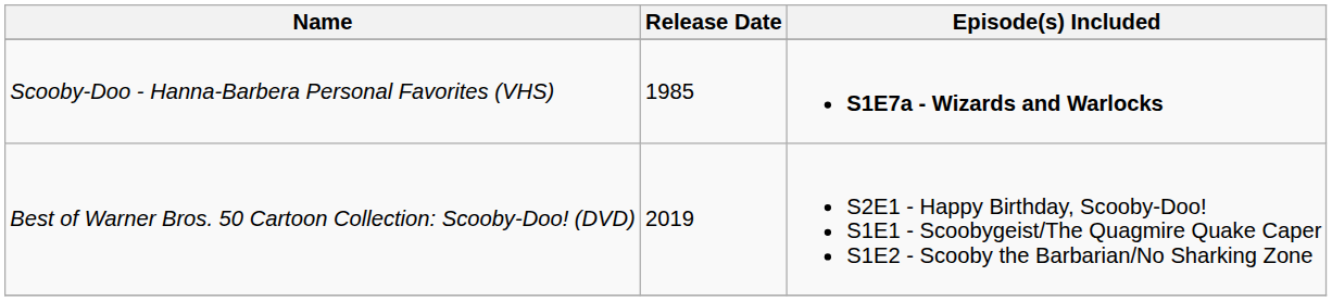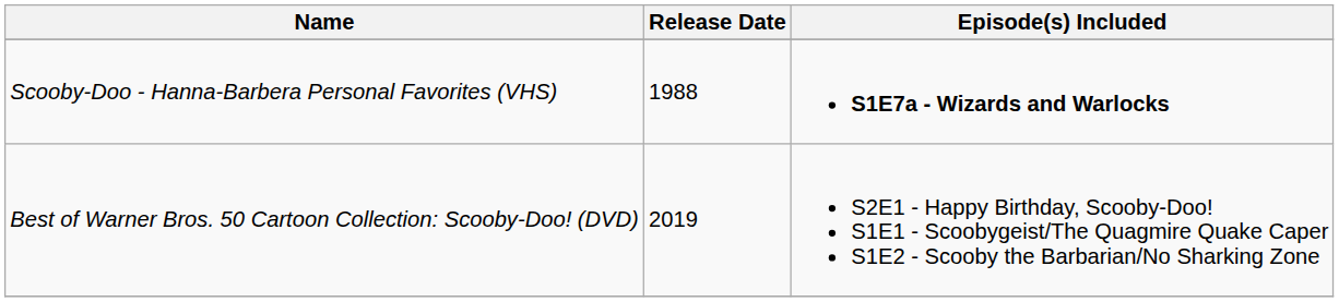Scooby-Doo - Hanna-Barbera Personal Favorites (VHS) | Release Date: 1985 -> 1988
